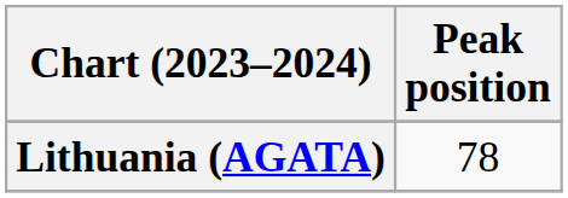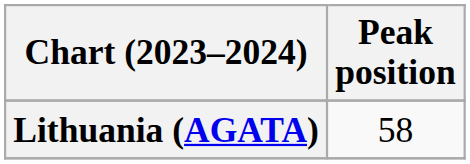Lithuania (AGATA) | Peak position: 78 -> 58
